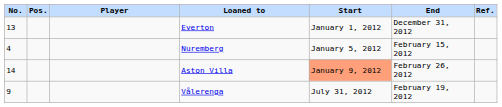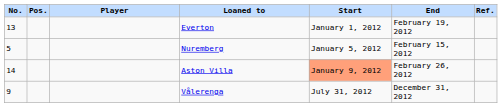Everton | End: December 31, 2012 -> February 19, 2012
Nuremberg | No.: 4 -> 5
Vålerenga | End: February 19, 2012 -> December 31, 2012
